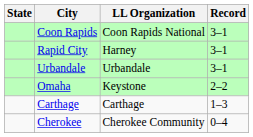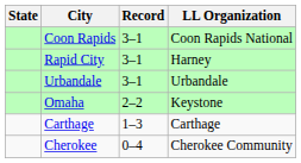columns swapped: LL Organization <-> Record
